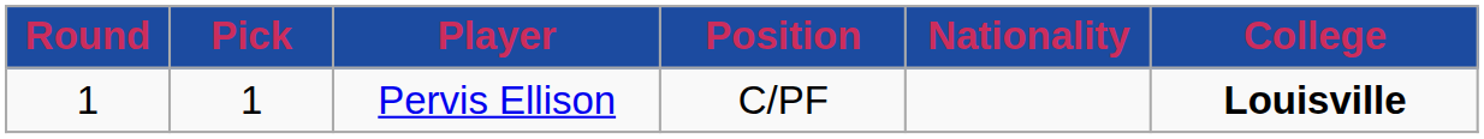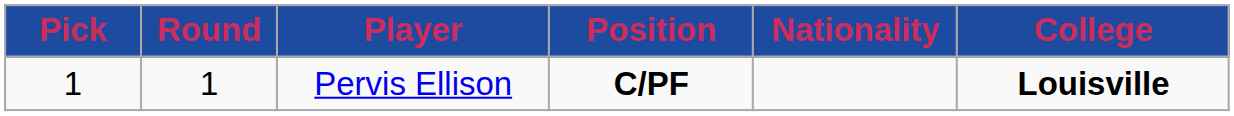columns swapped: Round <-> Pick
Pervis Ellison | Position: normal -> bold
